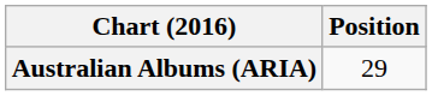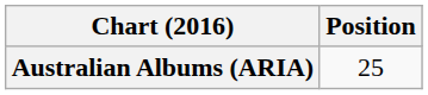Australian Albums (ARIA) | Position: 29 -> 25
